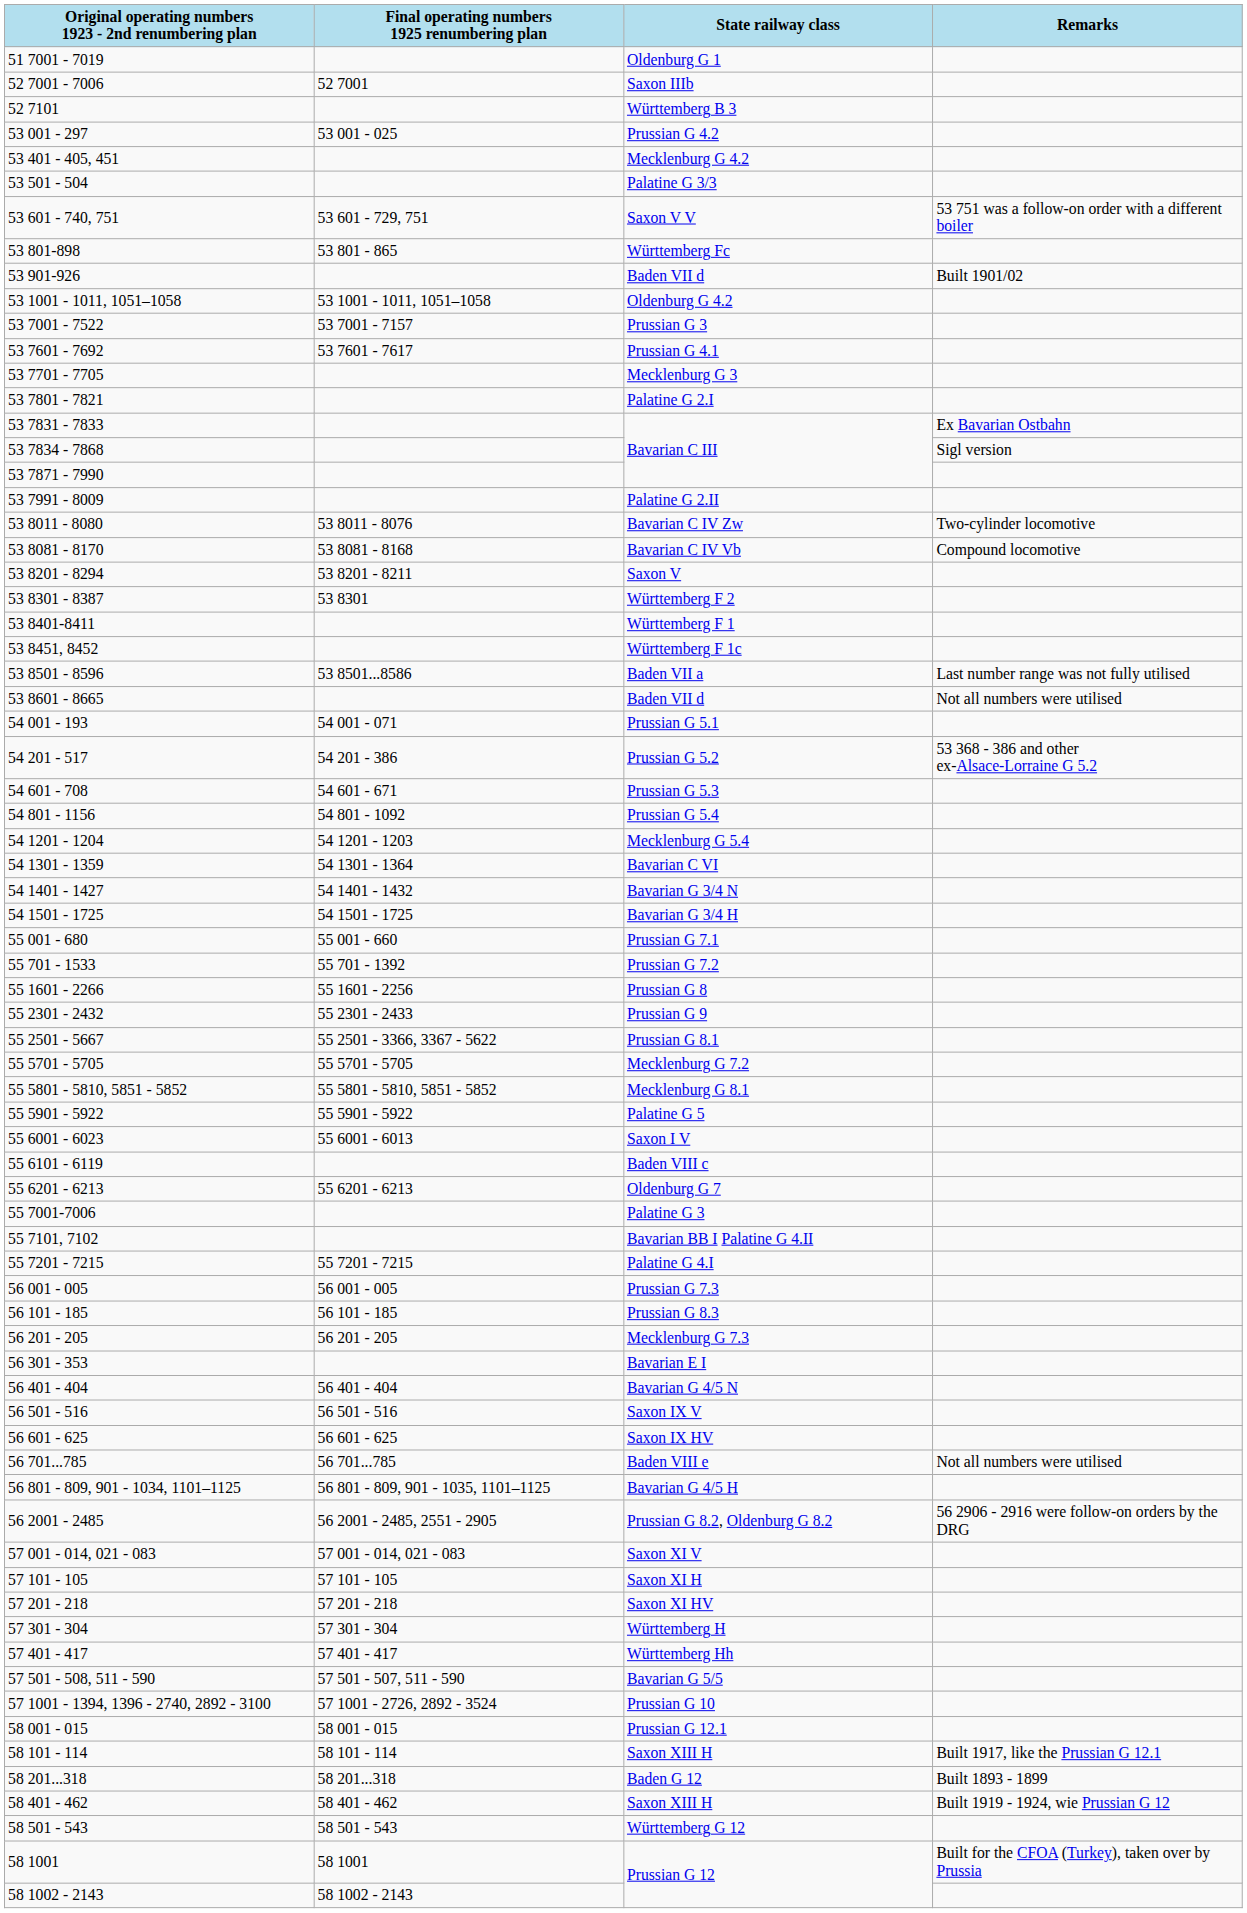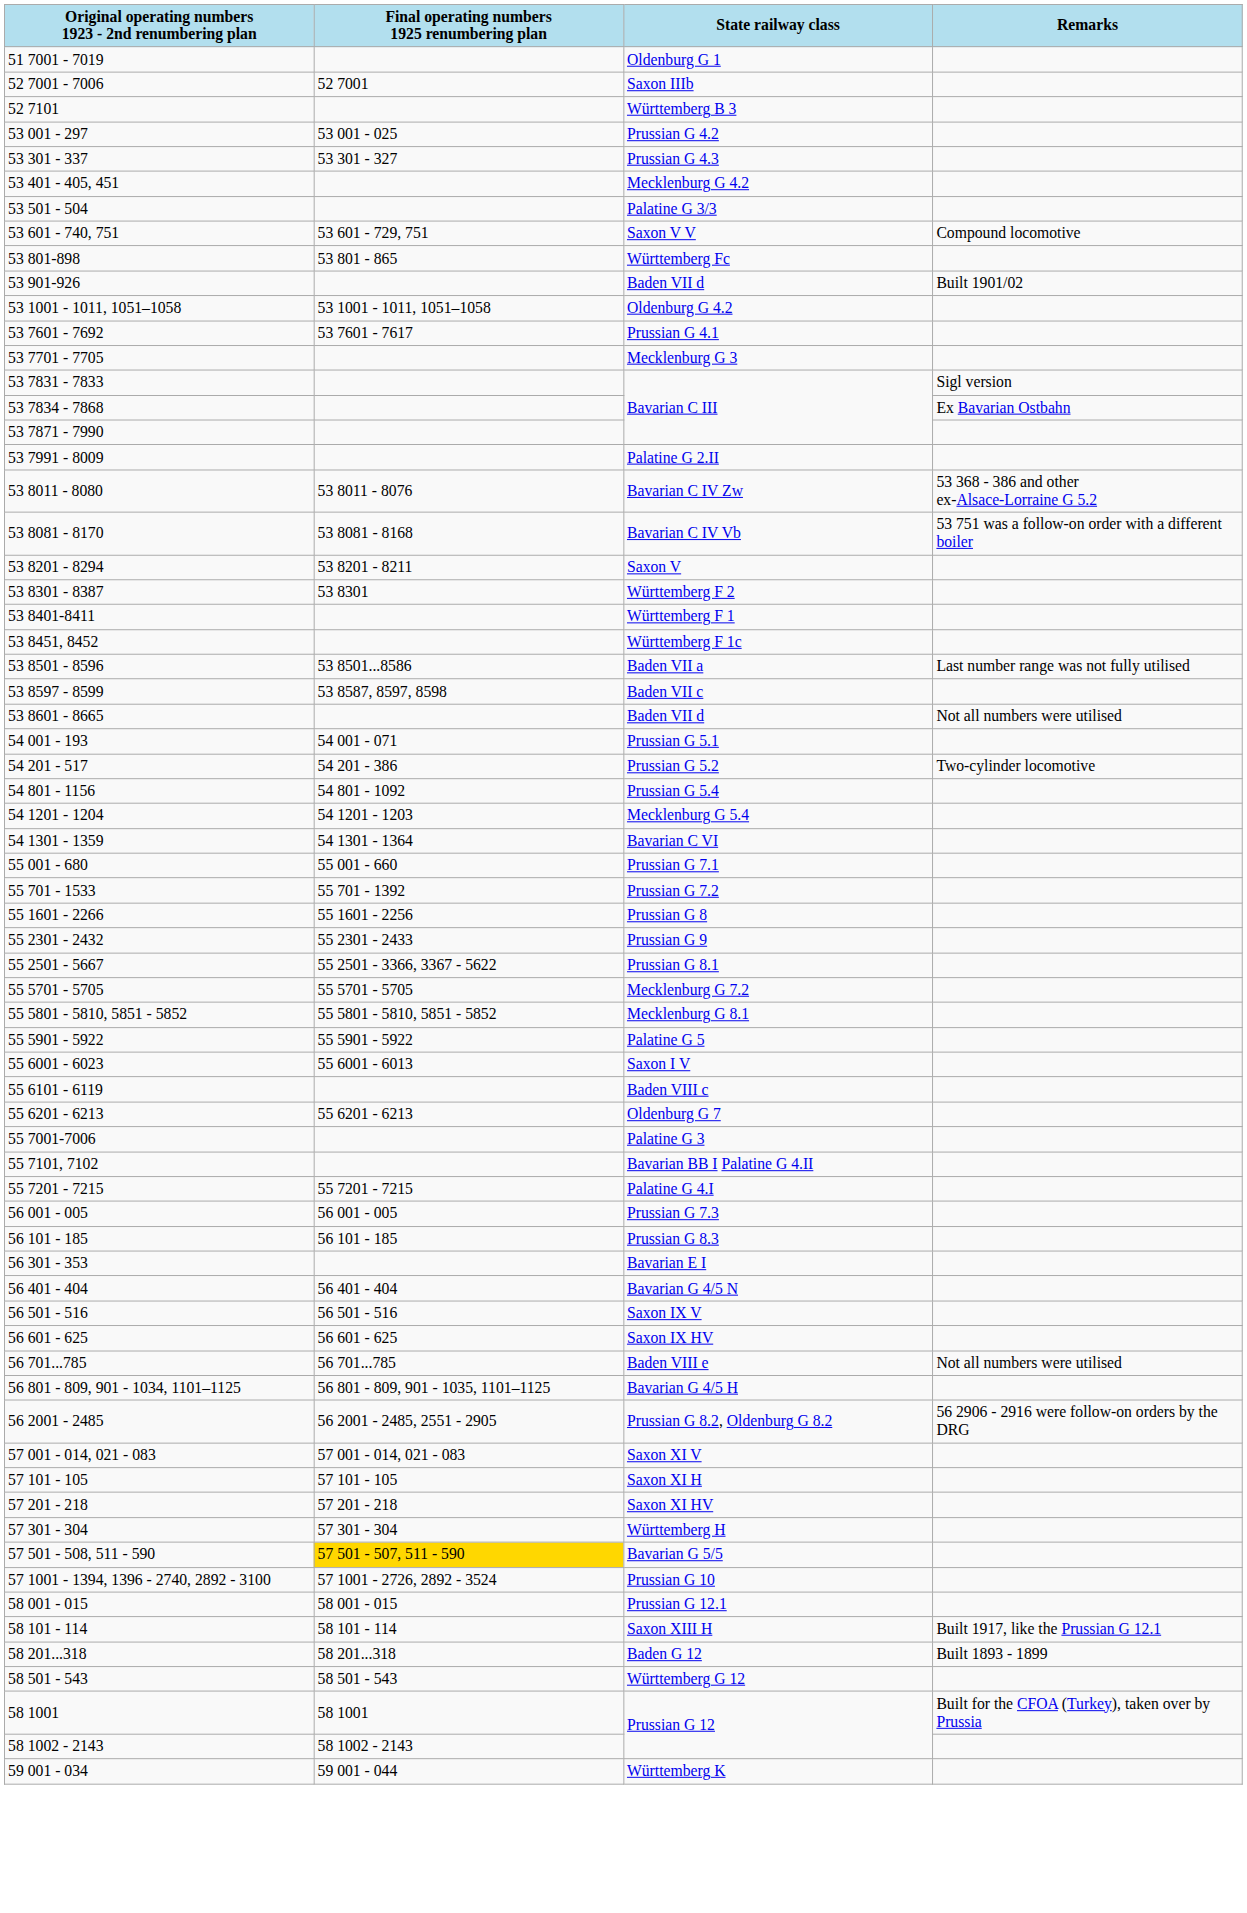+ row: 53 301 - 337 | 53 301 - 327 | Prussian G 4.3
Saxon V V | Remarks: 53 751 was a follow-on order with a different boiler -> Compound locomotive
- row: 53 7001 - 7522 | 53 7001 - 7157 | Prussian G 3
- row: 53 7801 - 7821 | Palatine G 2.I
53 7831 - 7833 / Bavarian C III | Remarks: Ex Bavarian Ostbahn -> Sigl version
53 7834 - 7868 / Bavarian C III | Remarks: Sigl version -> Ex Bavarian Ostbahn
Bavarian C IV Zw | Remarks: Two-cylinder locomotive -> 53 368 - 386 and other ex-Alsace-Lorraine G 5.2
Bavarian C IV Vb | Remarks: Compound locomotive -> 53 751 was a follow-on order with a different boiler
+ row: 53 8597 - 8599 | 53 8587, 8597, 8598 | Baden VII c
Prussian G 5.2 | Remarks: 53 368 - 386 and other ex-Alsace-Lorraine G 5.2 -> Two-cylinder locomotive
- row: 54 601 - 708 | 54 601 - 671 | Prussian G 5.3
- row: 54 1401 - 1427 | 54 1401 - 1432 | Bavarian G 3/4 N
- row: 54 1501 - 1725 | 54 1501 - 1725 | Bavarian G 3/4 H
- row: 56 201 - 205 | 56 201 - 205 | Mecklenburg G 7.3
- row: 57 401 - 417 | 57 401 - 417 | Württemberg Hh
Bavarian G 5/5 | Final operating numbers 1925 renumbering plan: no background -> gold background
- row: 58 401 - 462 | 58 401 - 462 | Saxon XIII H | Built 1919 - 1924, wie Prussian G 12
+ row: 59 001 - 034 | 59 001 - 044 | Württemberg K
